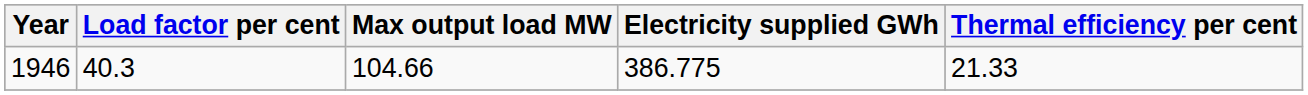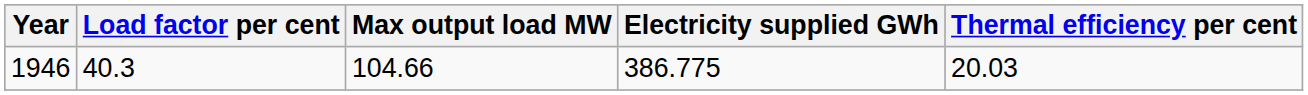1946 | Thermal efficiency per cent: 21.33 -> 20.03
